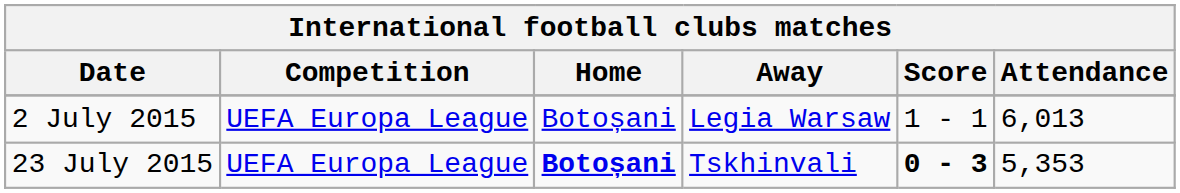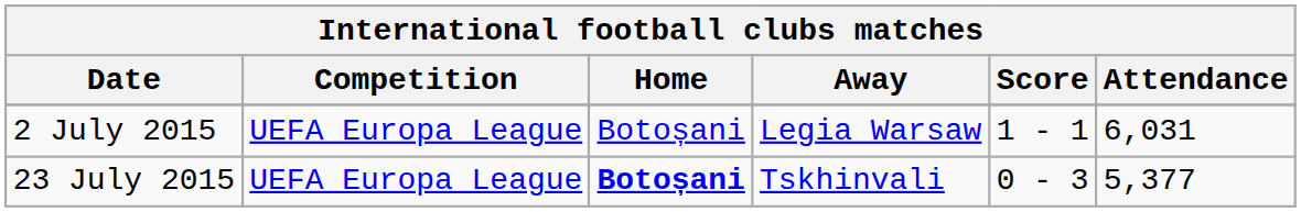2 July 2015 | Attendance: 6,013 -> 6,031
23 July 2015 | Score: bold -> normal
23 July 2015 | Attendance: 5,353 -> 5,377
